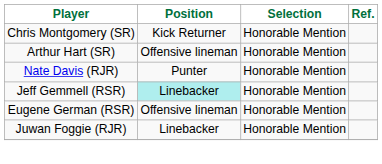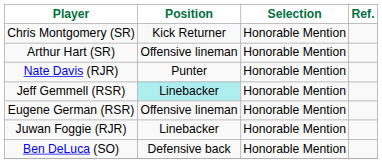+ row: Ben DeLuca (SO) | Defensive back | Honorable Mention
